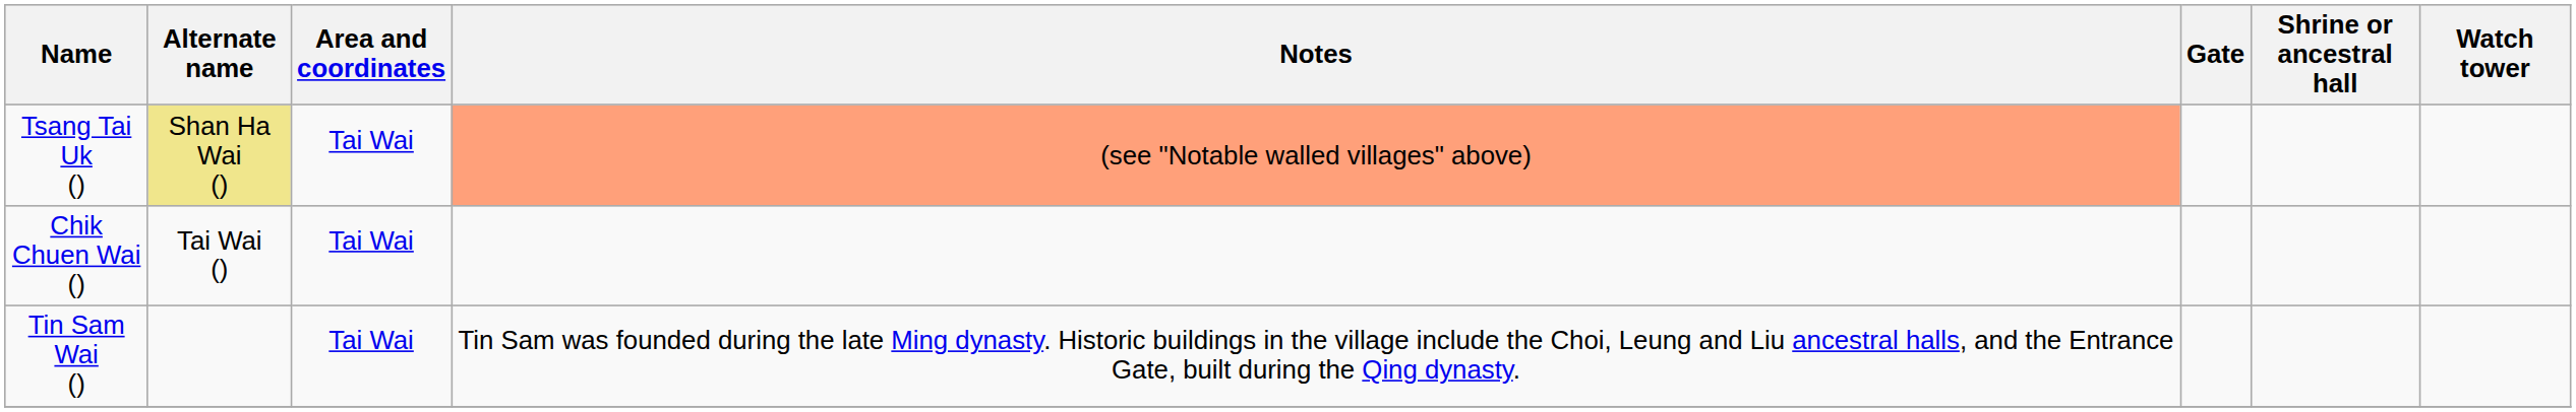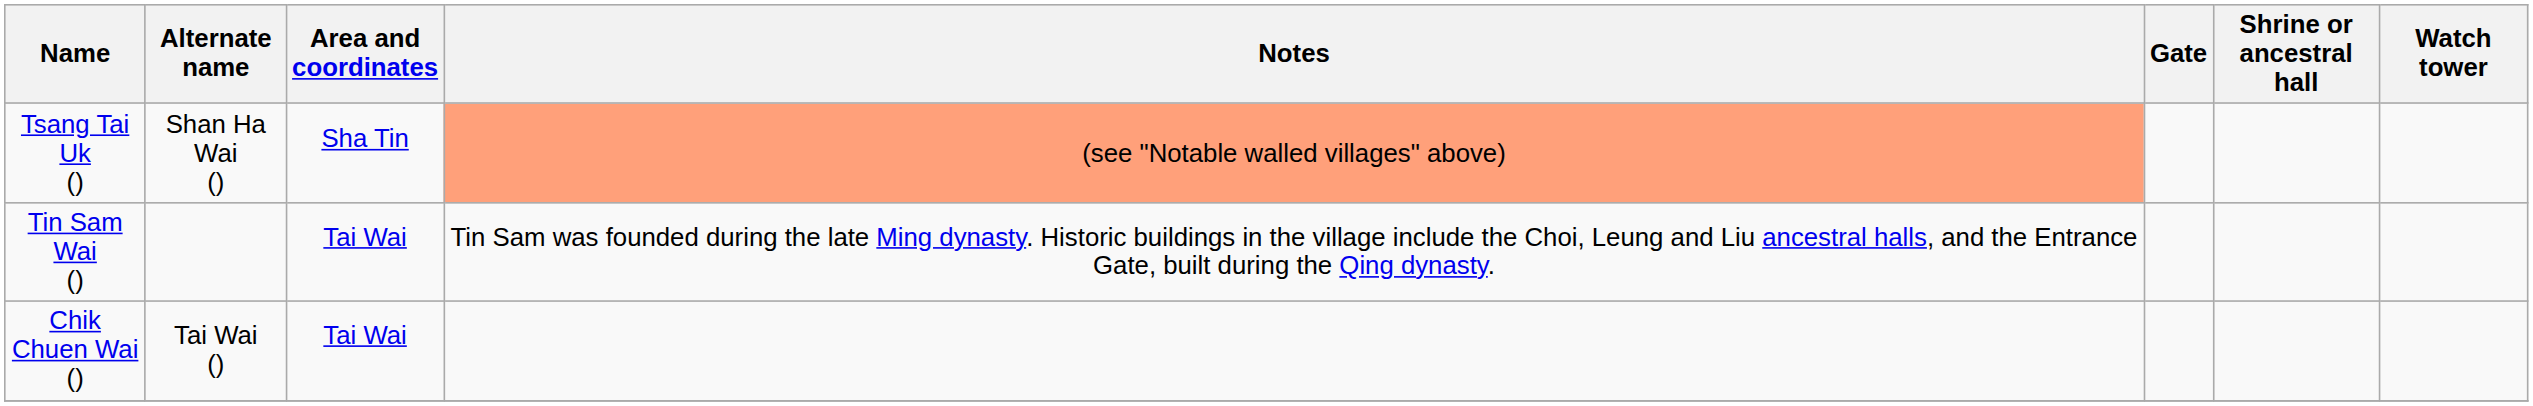Tsang Tai Uk () | Alternate name: khaki background -> no background
Tsang Tai Uk () | Area and coordinates: Tai Wai -> Sha Tin
rows swapped: Chik Chuen Wai () <-> Tin Sam Wai ()
